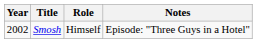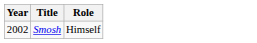- column: Notes | Episode: "Three Guys in a Hotel"
